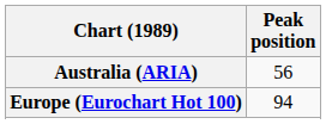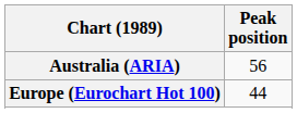Europe (Eurochart Hot 100) | Peak position: 94 -> 44
